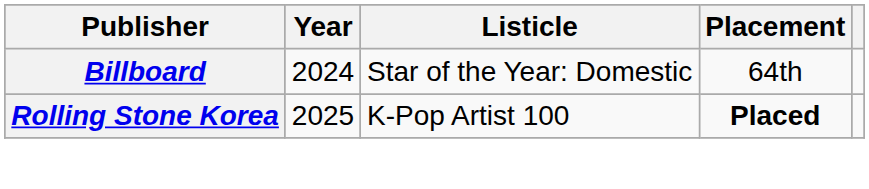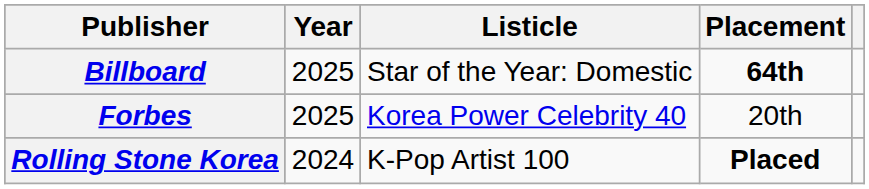Billboard | Year: 2024 -> 2025
Billboard | Placement: normal -> bold
+ row: Forbes | 2025 | Korea Power Celebrity 40 | 20th
Rolling Stone Korea | Year: 2025 -> 2024
